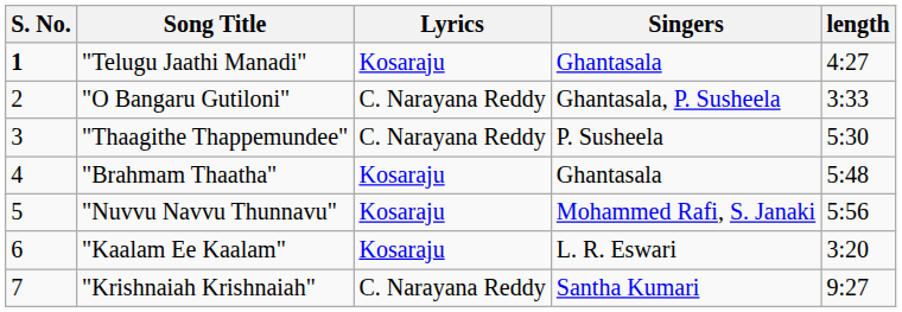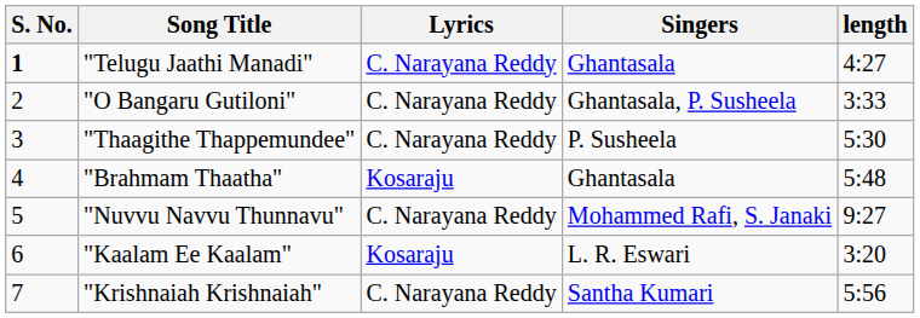"Telugu Jaathi Manadi" | Lyrics: Kosaraju -> C. Narayana Reddy
"Nuvvu Navvu Thunnavu" | Lyrics: Kosaraju -> C. Narayana Reddy
"Nuvvu Navvu Thunnavu" | length: 5:56 -> 9:27
"Krishnaiah Krishnaiah" | length: 9:27 -> 5:56
